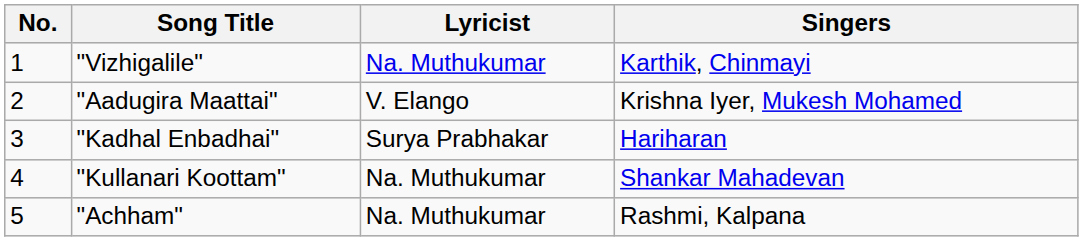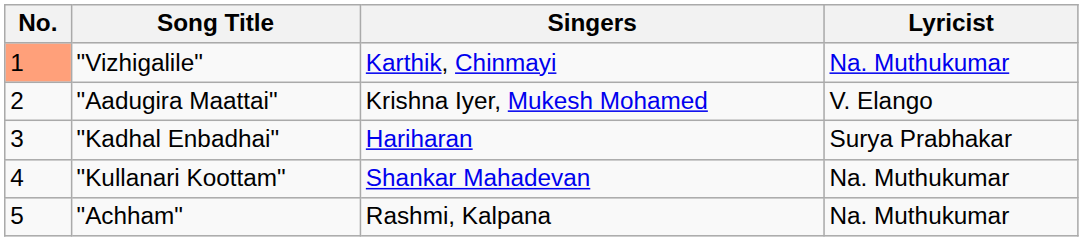columns swapped: Singers <-> Lyricist
"Vizhigalile" | No.: no background -> lightsalmon background
